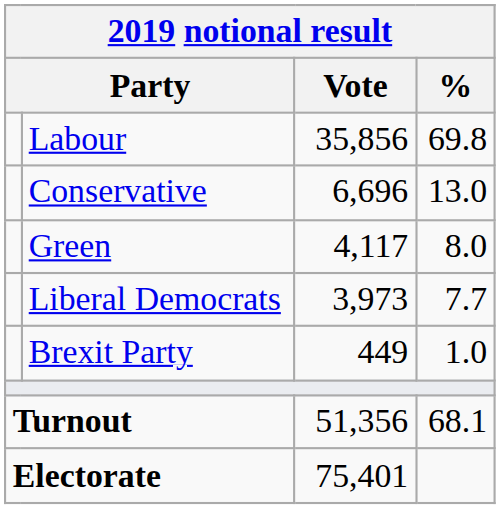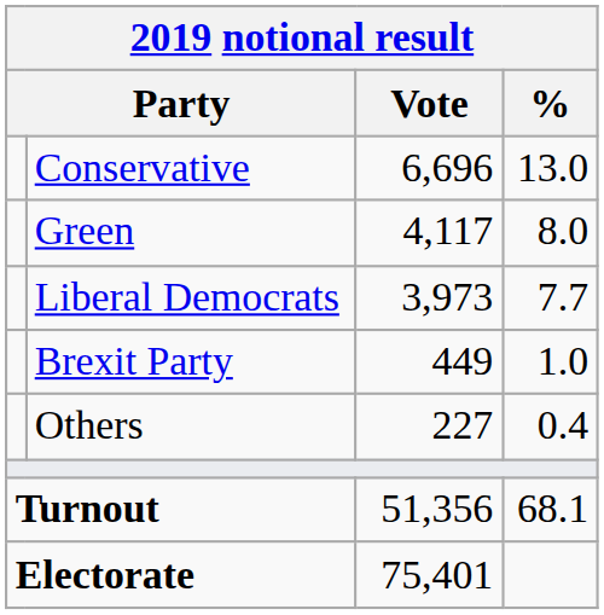- row: Labour | 35,856 | 69.8
+ row: Others | 227 | 0.4
